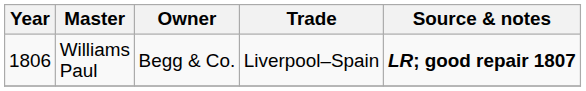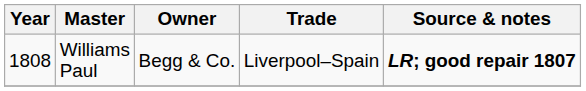Williams Paul | Year: 1806 -> 1808
